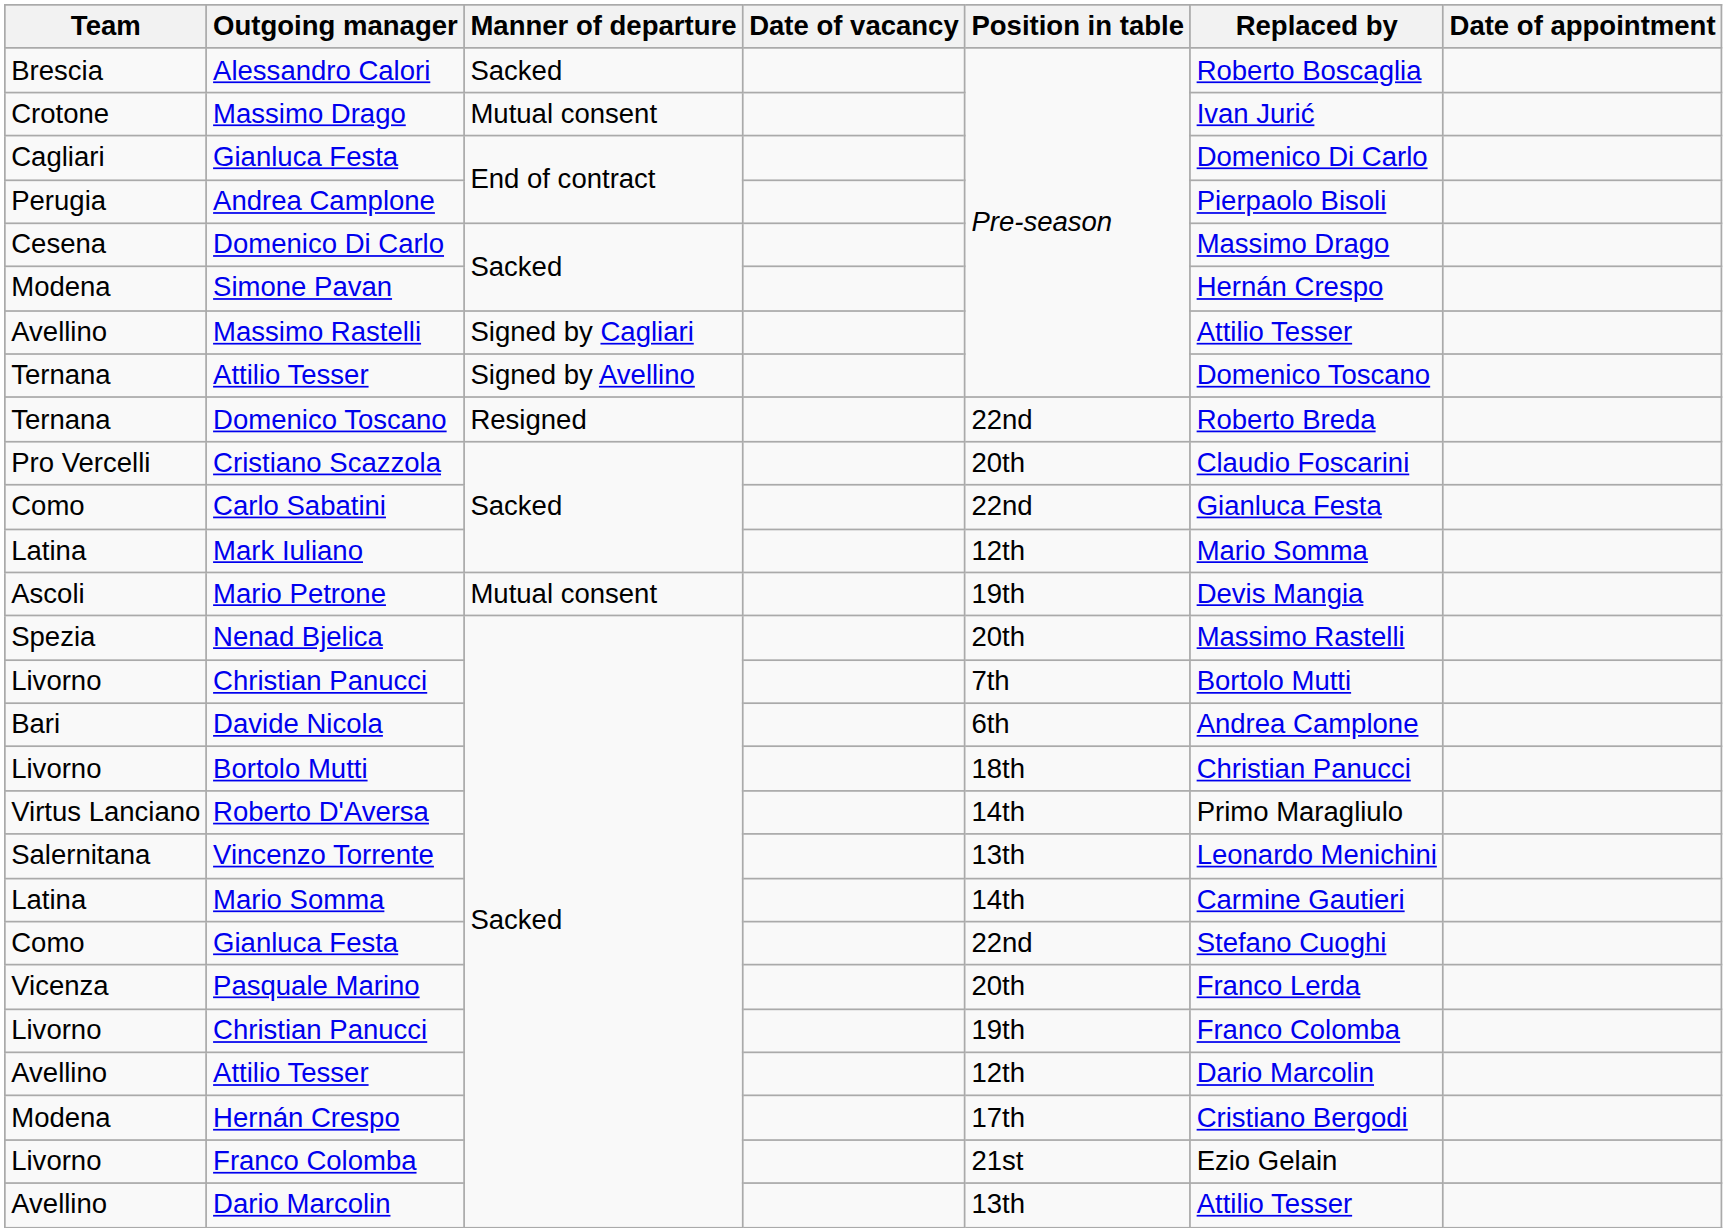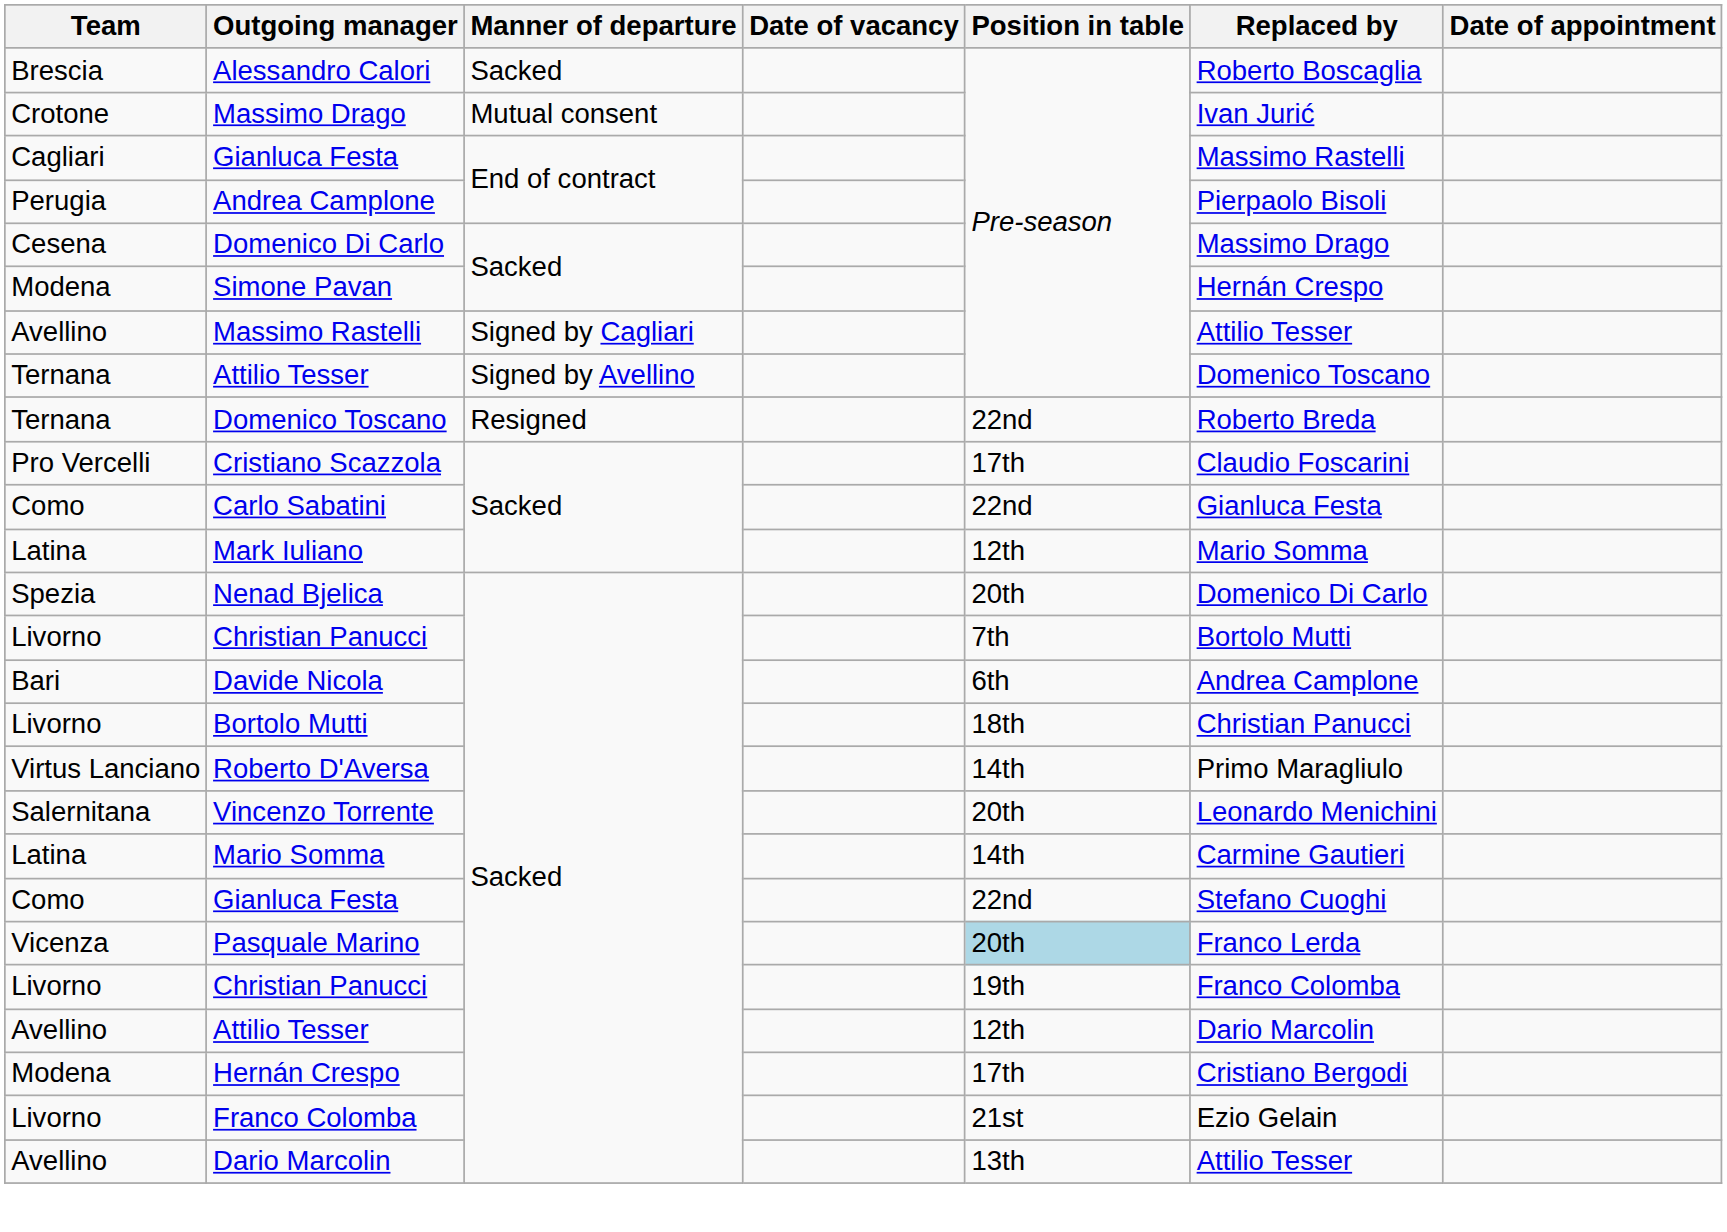Cagliari / Gianluca Festa | Replaced by: Domenico Di Carlo -> Massimo Rastelli
Cristiano Scazzola | Position in table: 20th -> 17th
- row: Ascoli | Mario Petrone | Mutual consent | 19th | Devis Mangia
Nenad Bjelica | Replaced by: Massimo Rastelli -> Domenico Di Carlo
Vincenzo Torrente | Position in table: 13th -> 20th
Pasquale Marino | Position in table: no background -> lightblue background
